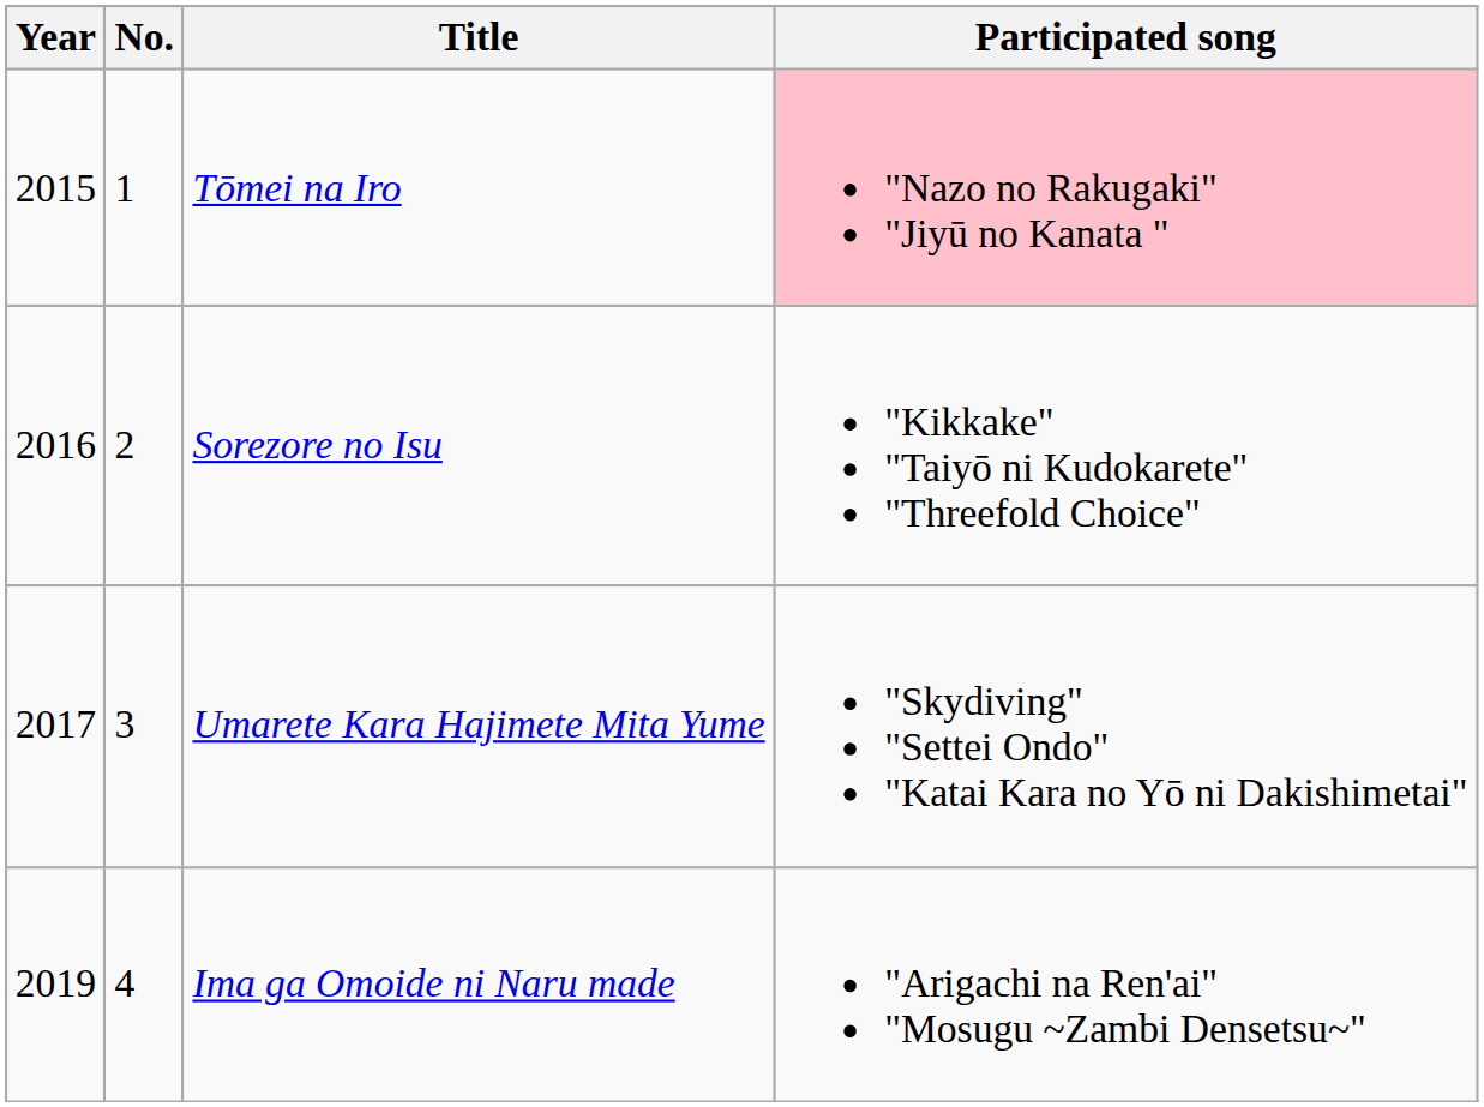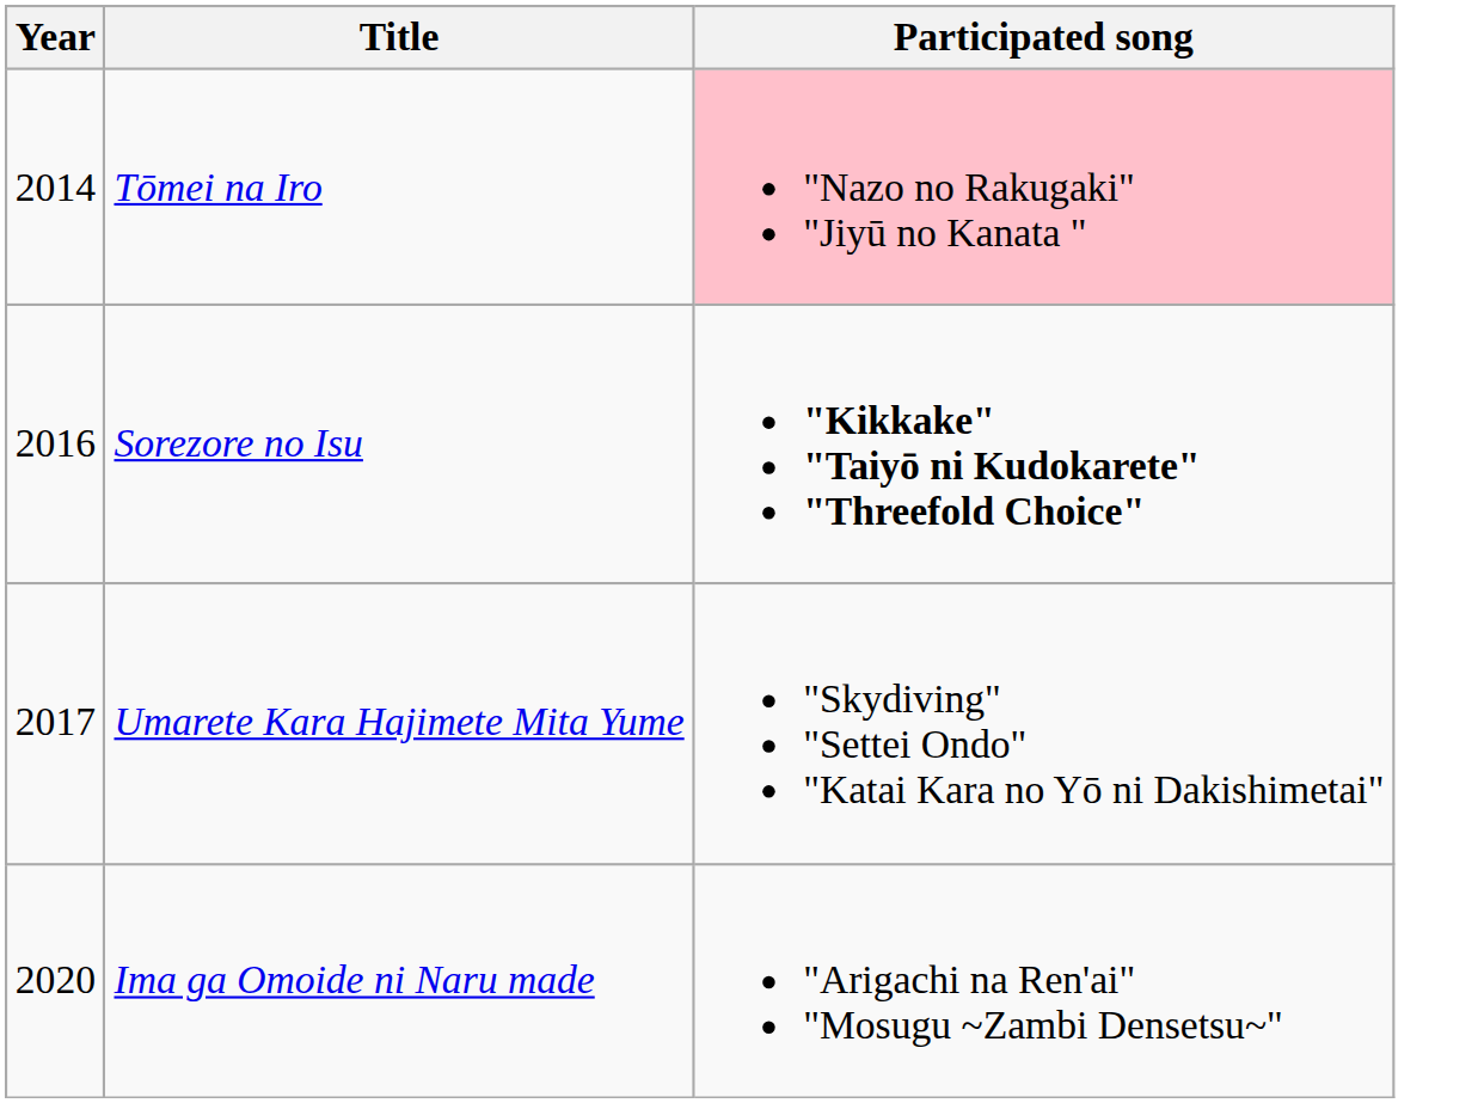- column: No. | 1 | 2 | 3 | 4
Tōmei na Iro | Year: 2015 -> 2014
Sorezore no Isu | Participated song: normal -> bold
Ima ga Omoide ni Naru made | Year: 2019 -> 2020
